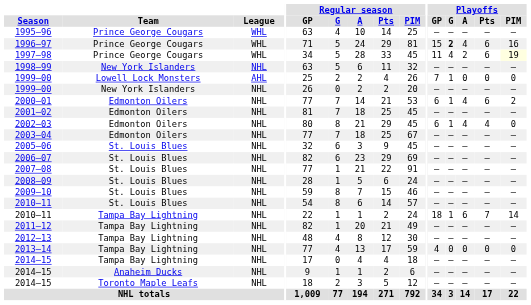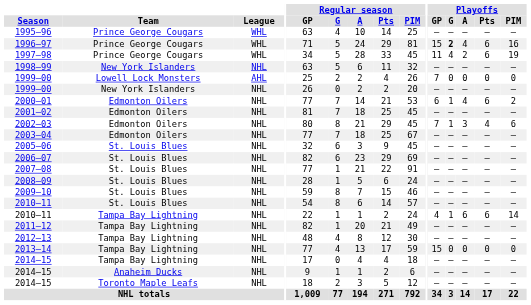1997–98 | Playoffs / PIM: lightyellow background -> no background
1999–00 / Lowell Lock Monsters | Playoffs / G: 1 -> 0
2002–03 | Playoffs / GP: 6 -> 7
2002–03 | Playoffs / A: 4 -> 3
2002–03 | Playoffs / PIM: 0 -> 6
2010–11 / Tampa Bay Lightning | Playoffs / GP: 18 -> 4
2010–11 / Tampa Bay Lightning | Playoffs / Pts: 7 -> 6
2013–14 | Playoffs / GP: 4 -> 15
